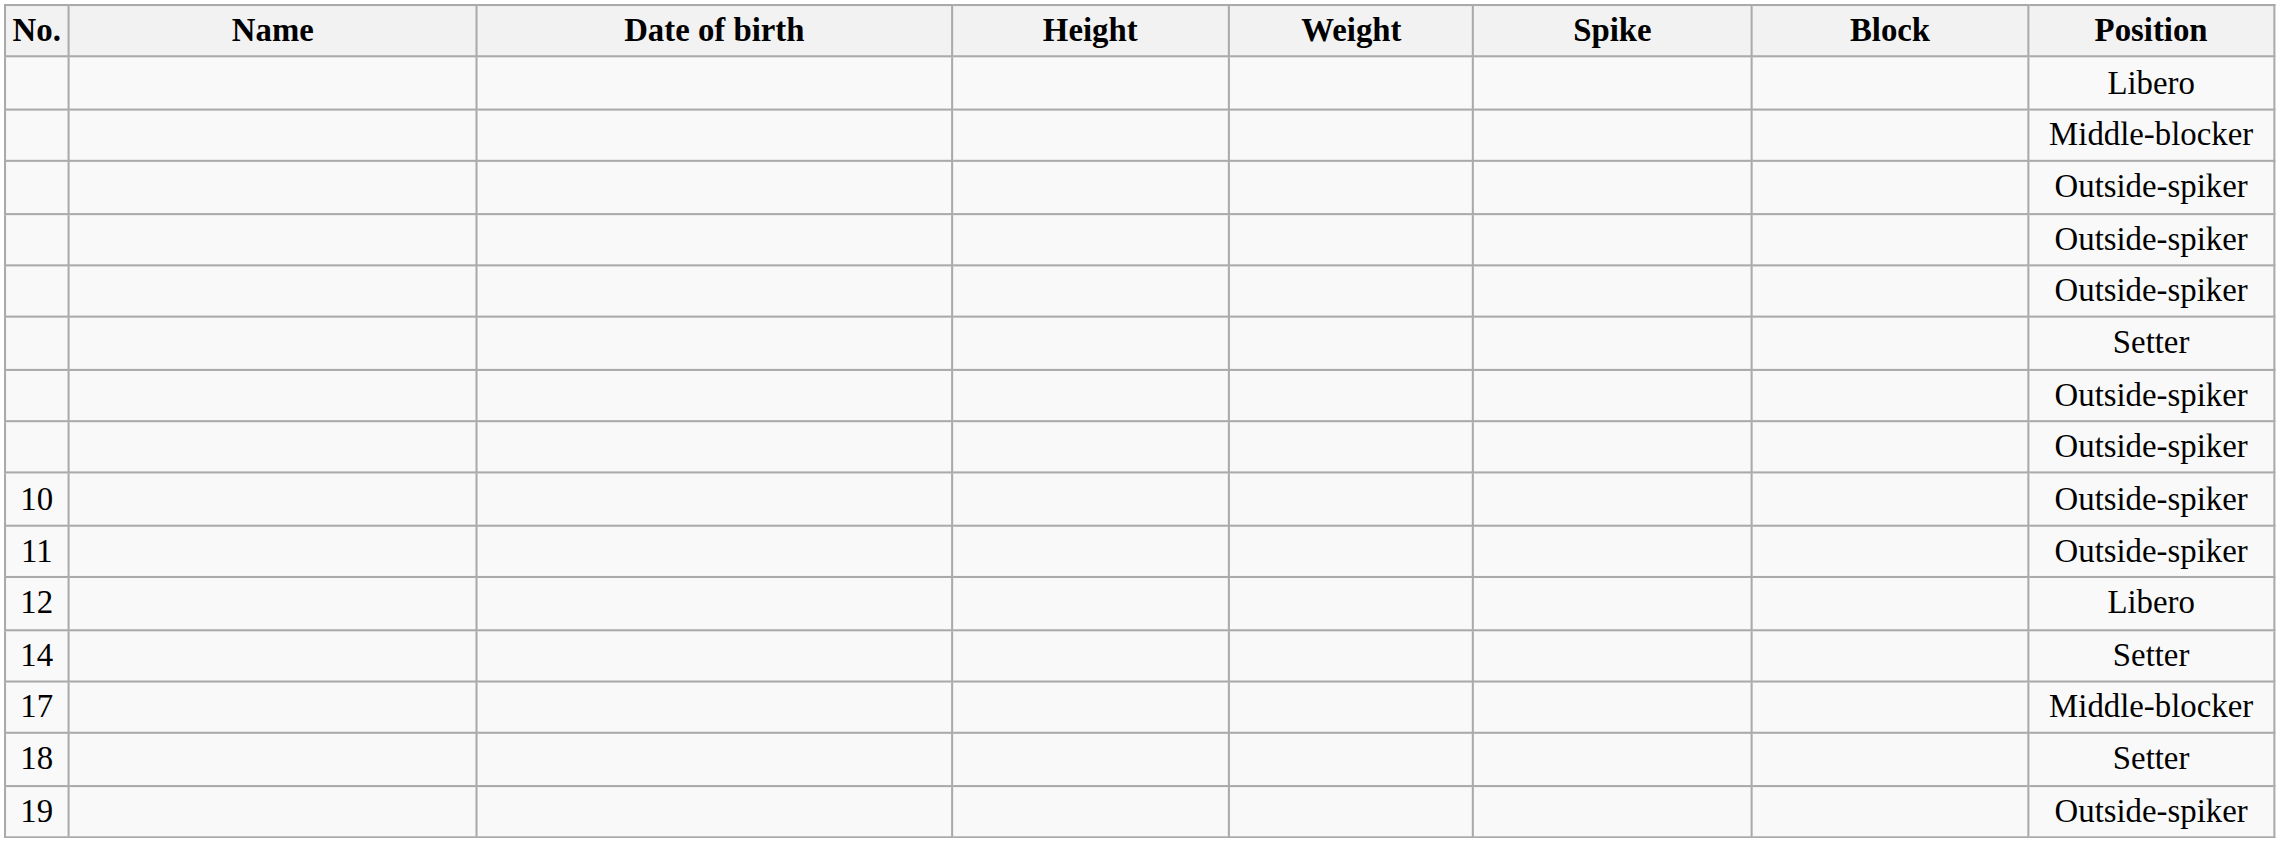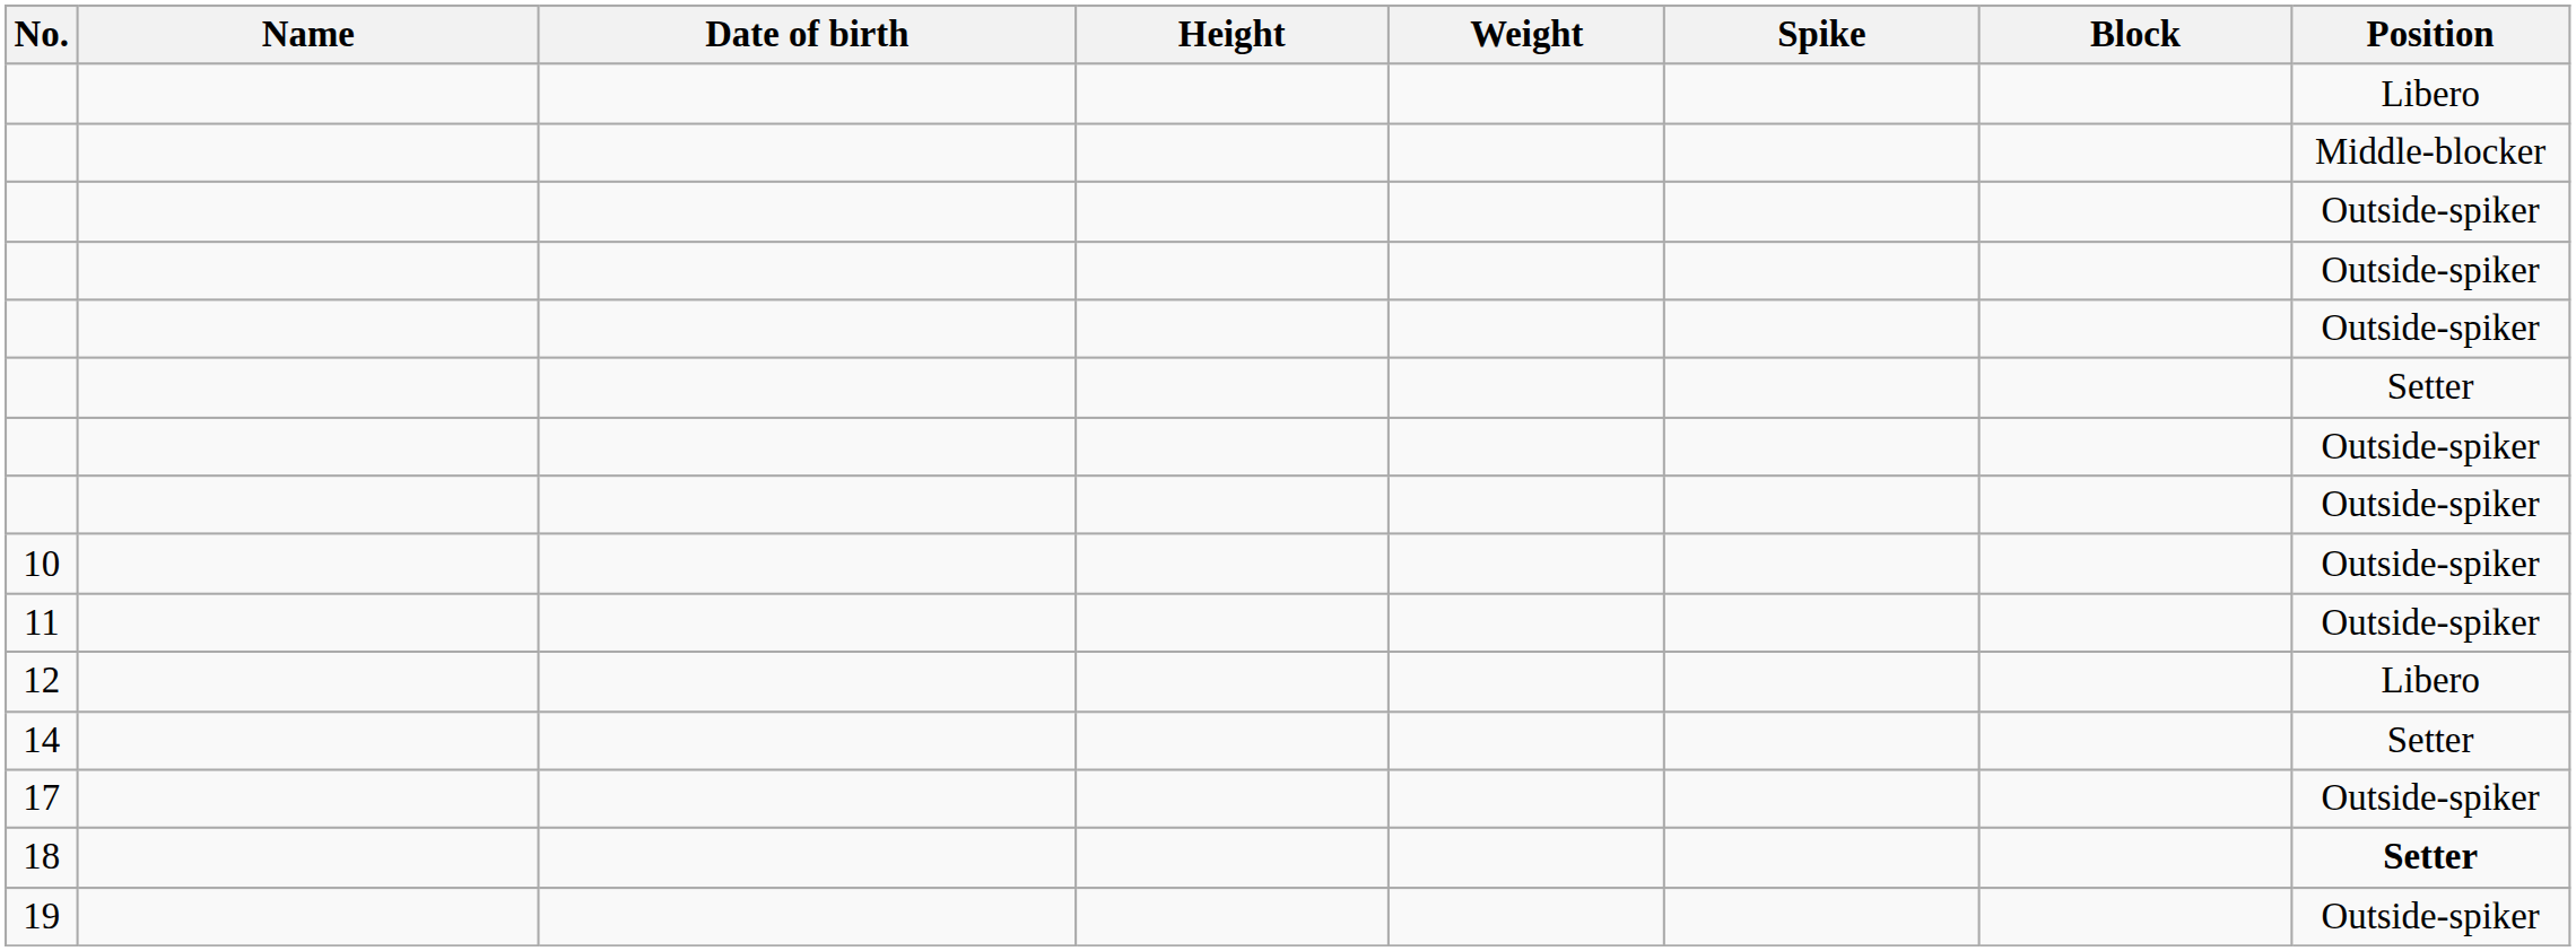17 | Position: Middle-blocker -> Outside-spiker
18 | Position: normal -> bold
